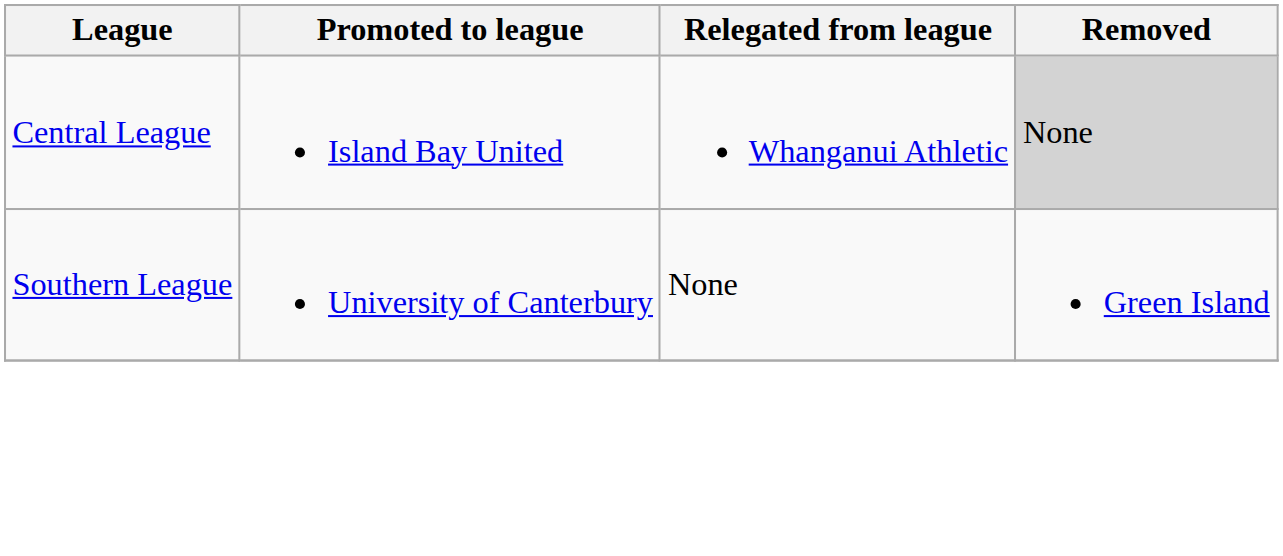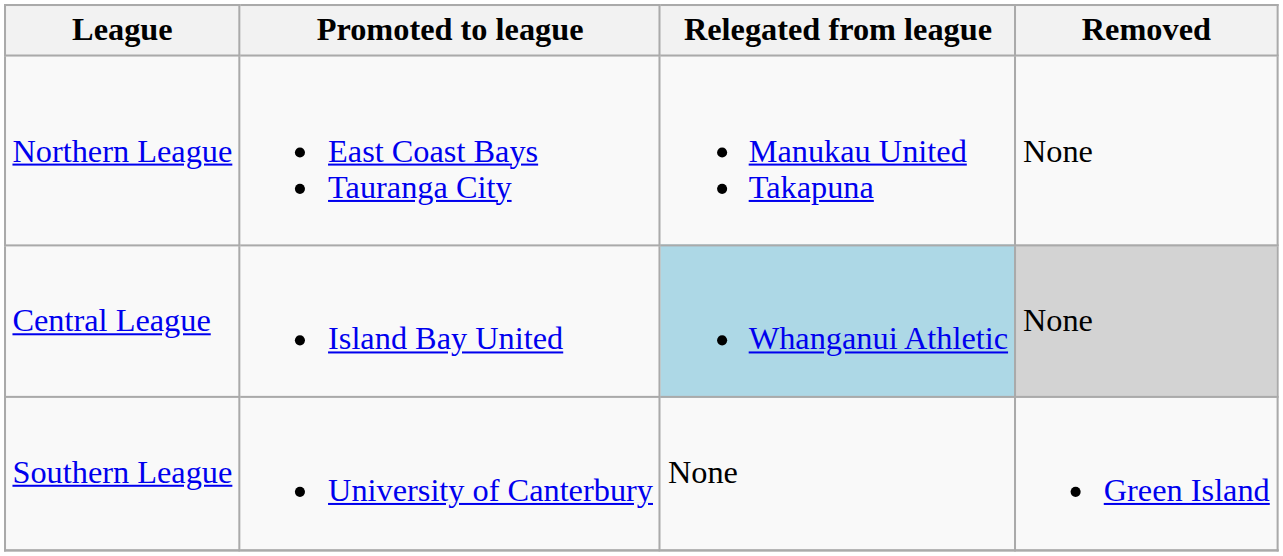+ row: Northern League | East Coast Bays Tauranga City | Manukau United Takapuna | None
Central League | Relegated from league: no background -> lightblue background
